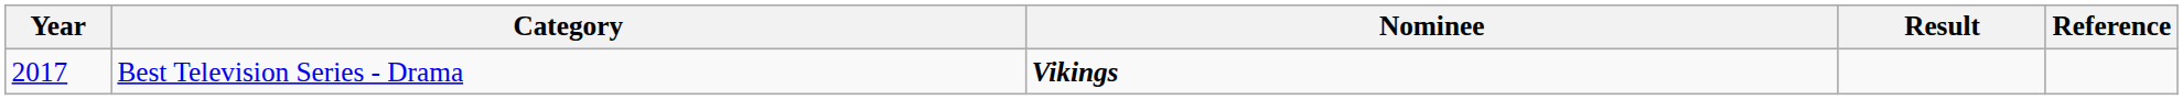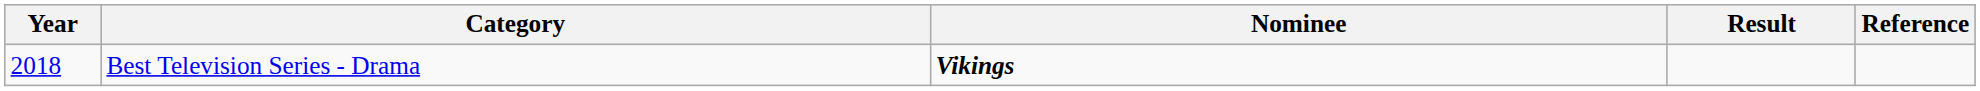Best Television Series - Drama | Year: 2017 -> 2018
